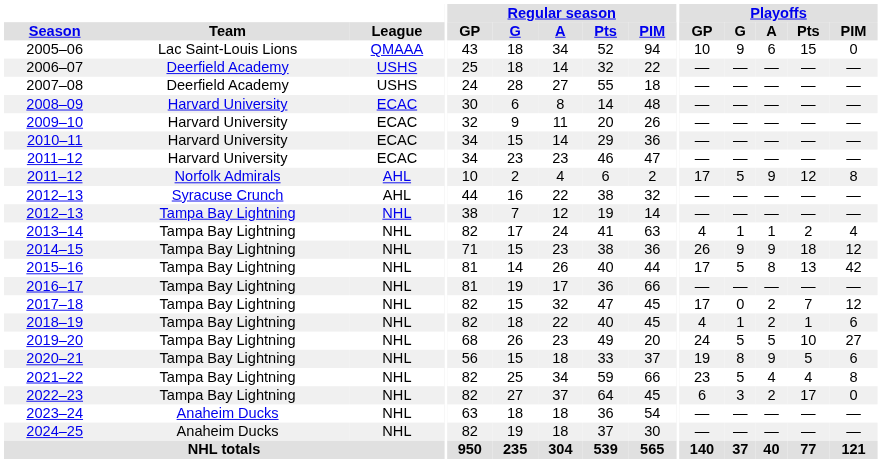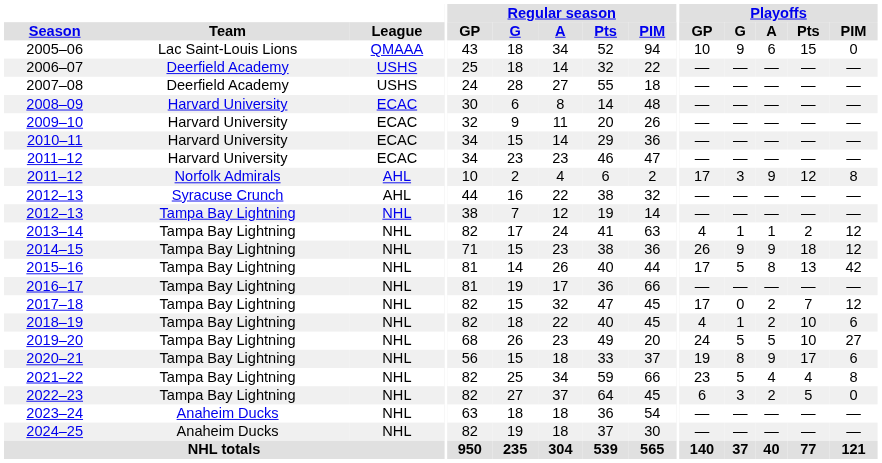2011–12 / Norfolk Admirals | Playoffs / G: 5 -> 3
2013–14 | Playoffs / PIM: 4 -> 12
2018–19 | Playoffs / Pts: 1 -> 10
2020–21 | Playoffs / Pts: 5 -> 17
2022–23 | Playoffs / Pts: 17 -> 5
